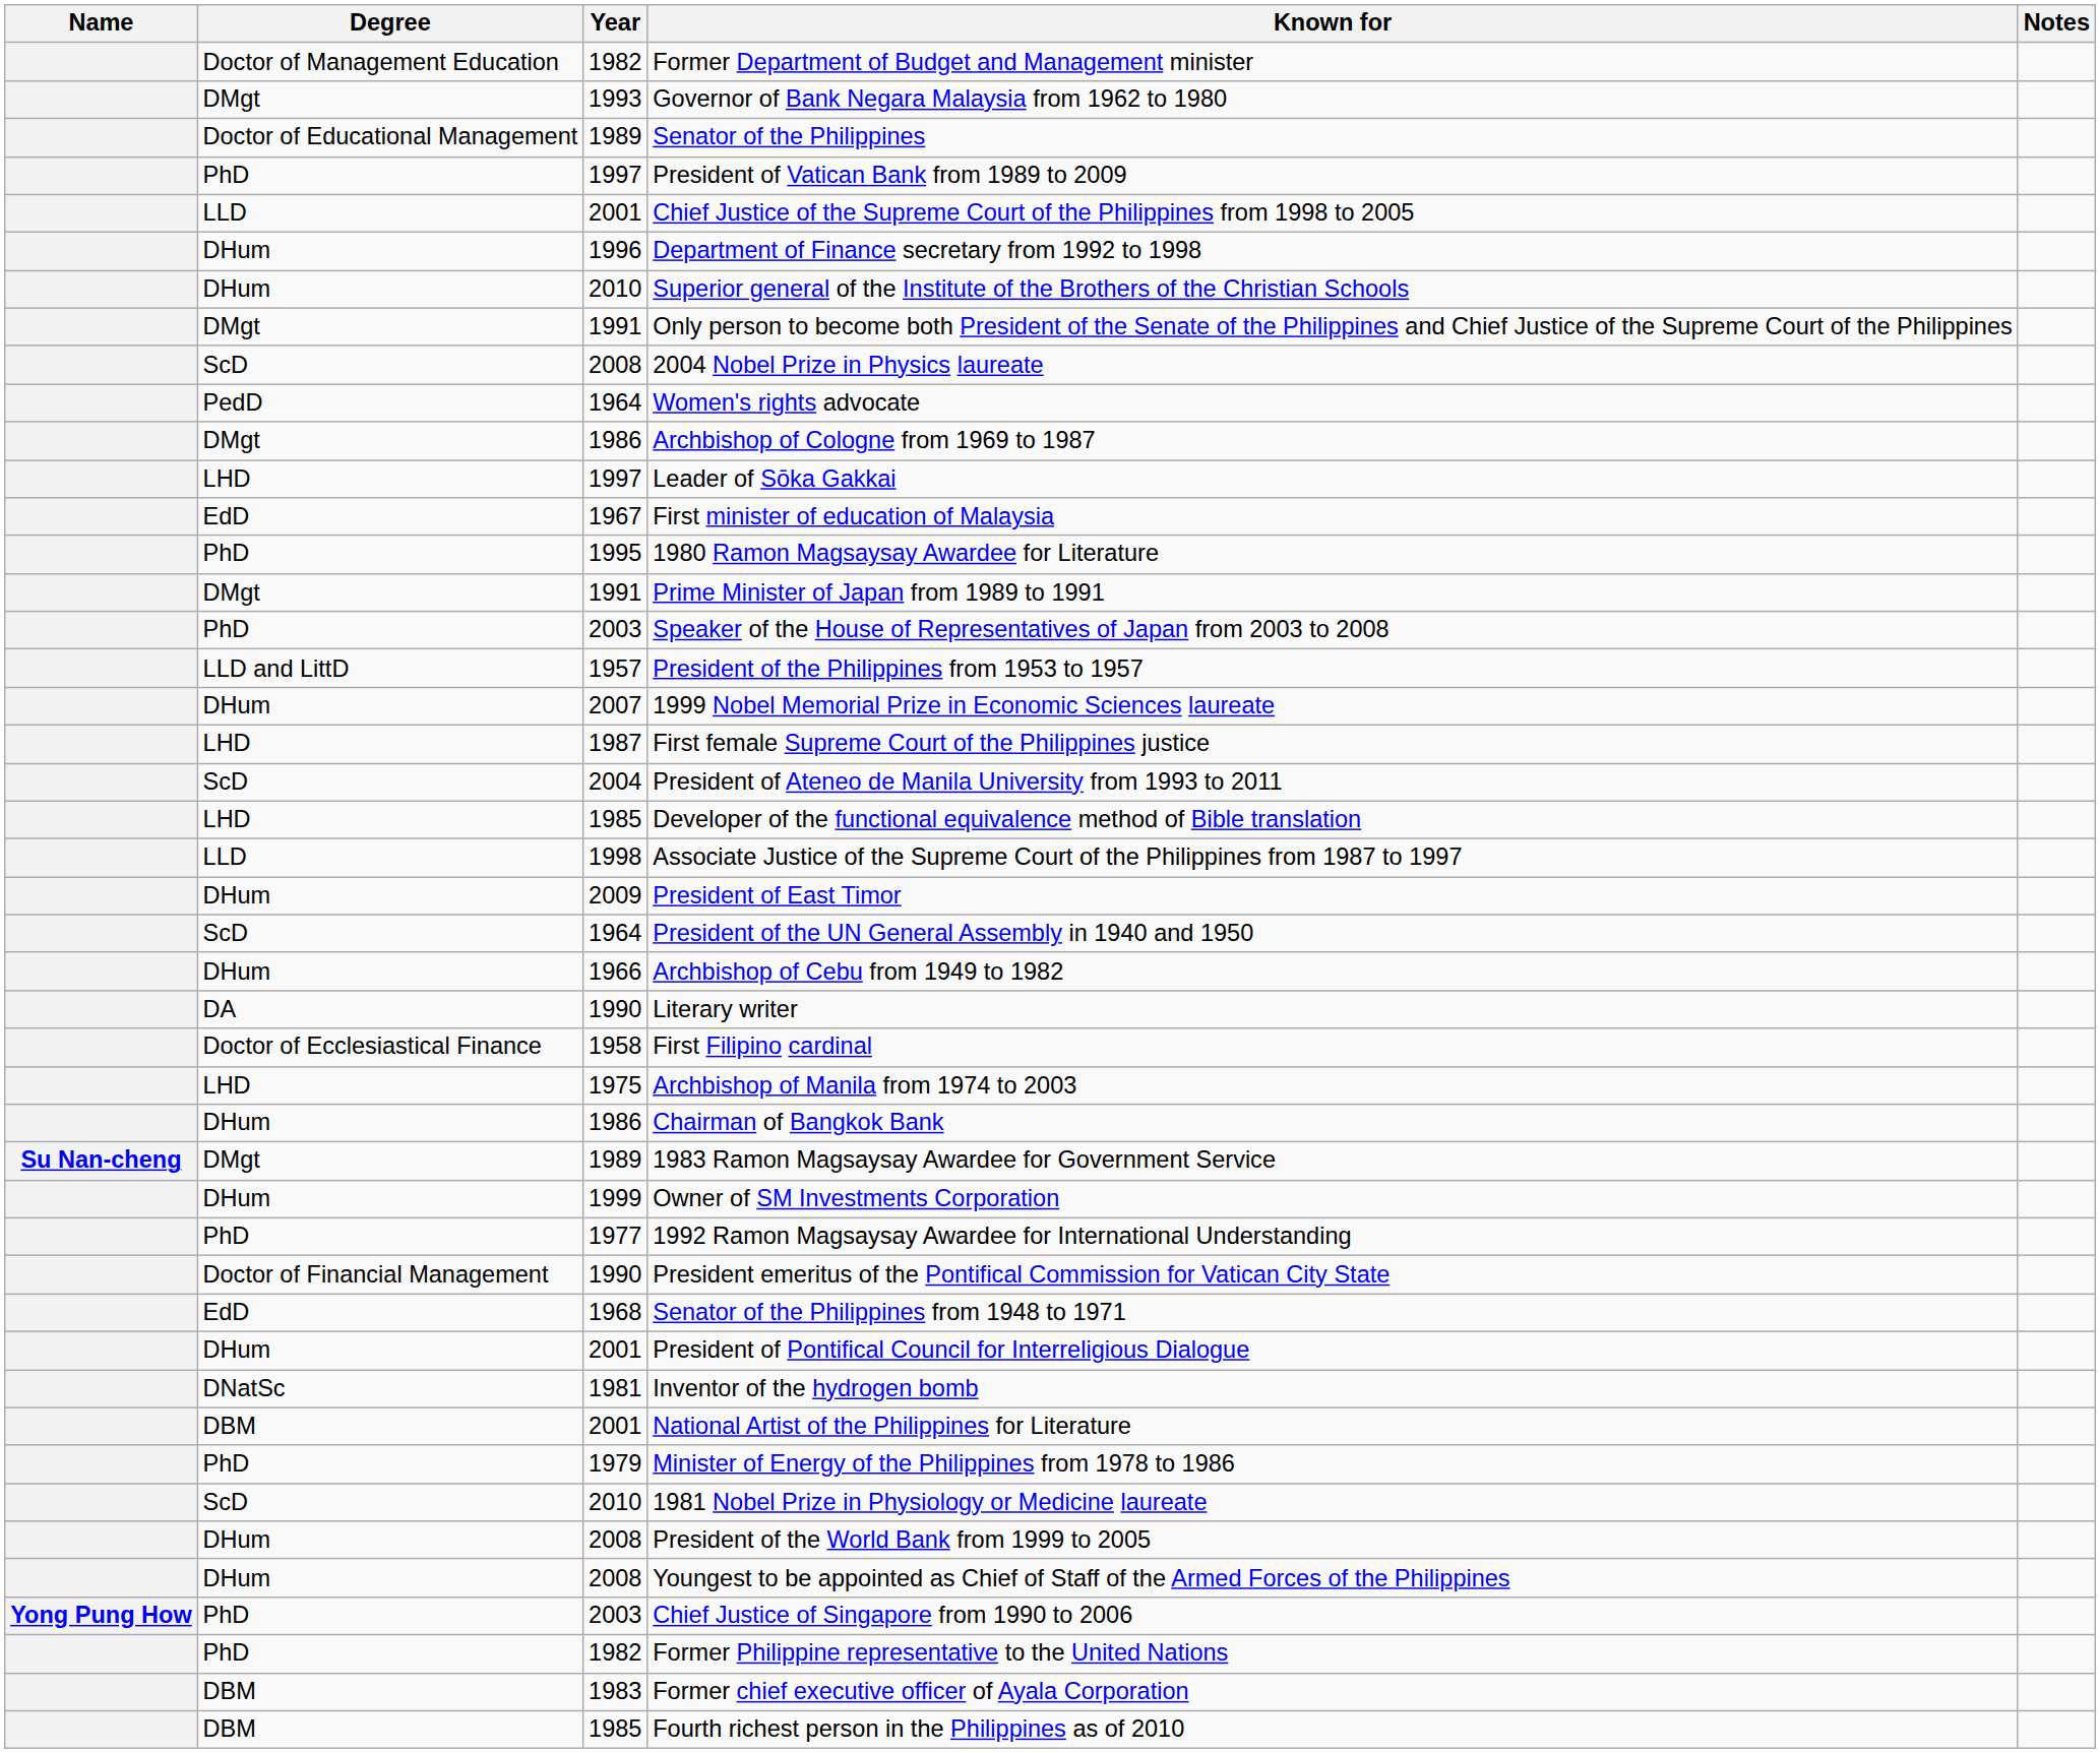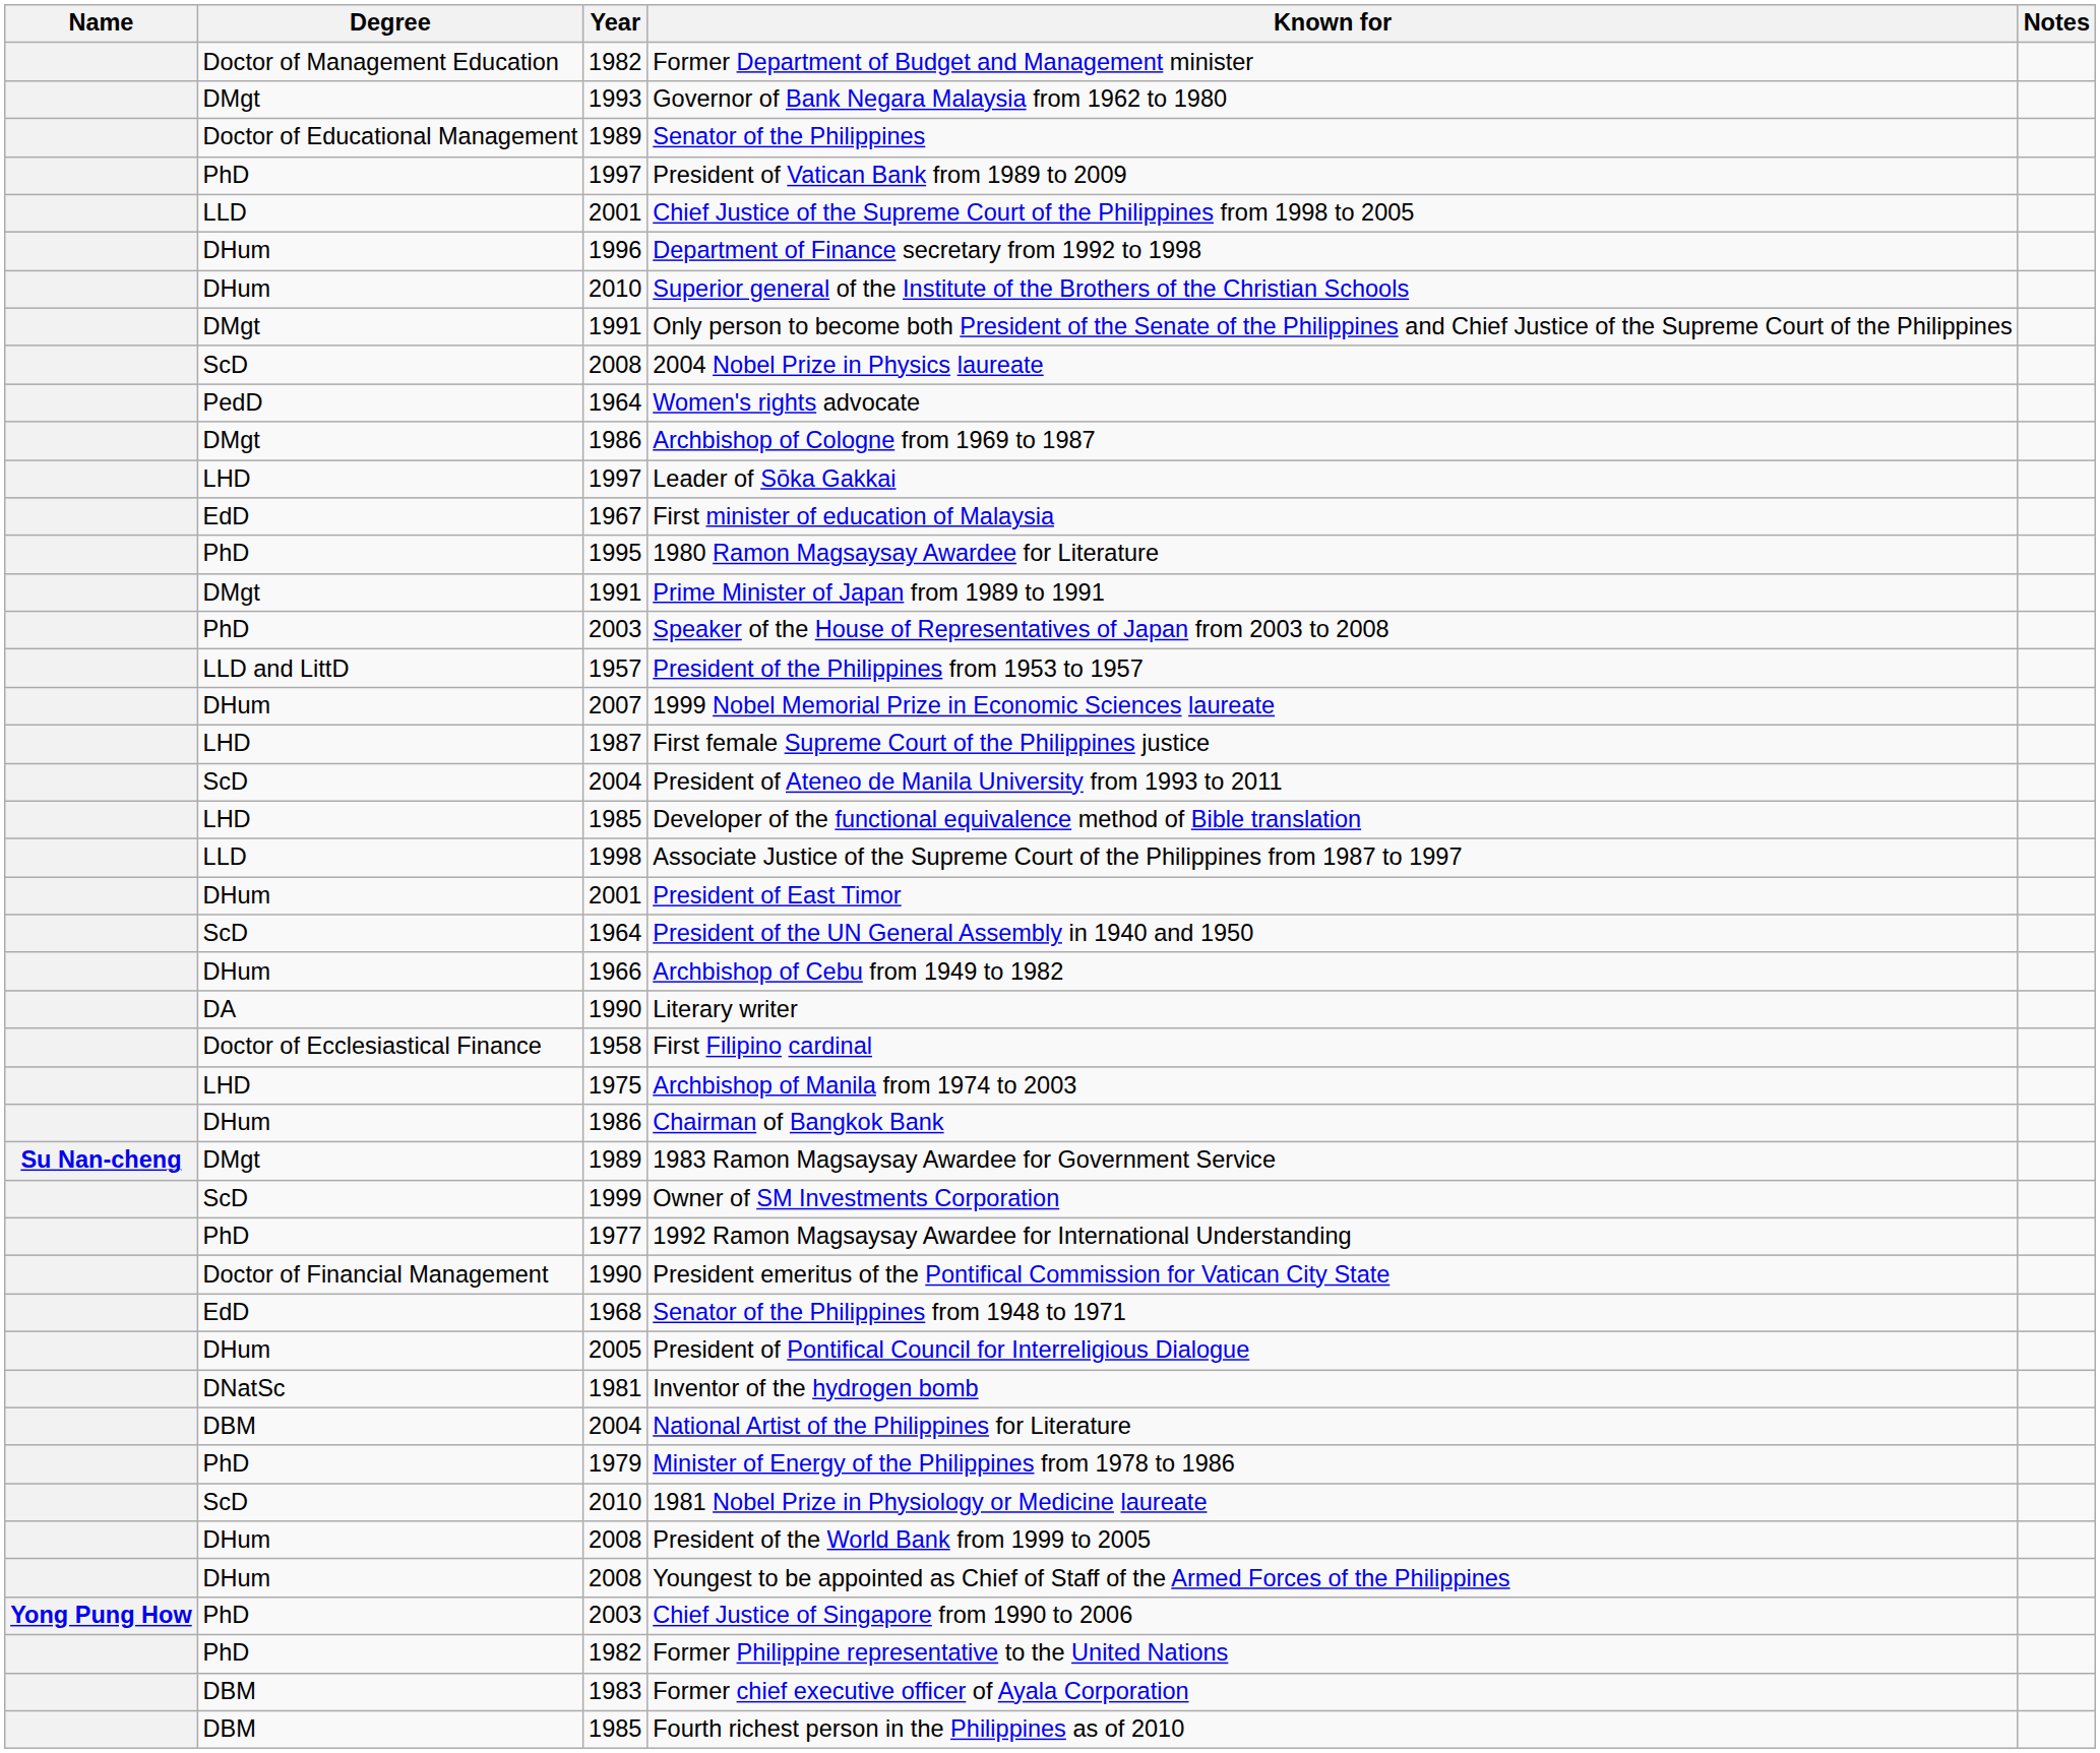President of East Timor | Year: 2009 -> 2001
Owner of SM Investments Corporation | Degree: DHum -> ScD
President of Pontifical Council for Interreligious Dialogue | Year: 2001 -> 2005
National Artist of the Philippines for Literature | Year: 2001 -> 2004
